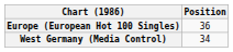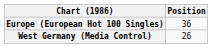West Germany (Media Control) | Position: 34 -> 26
